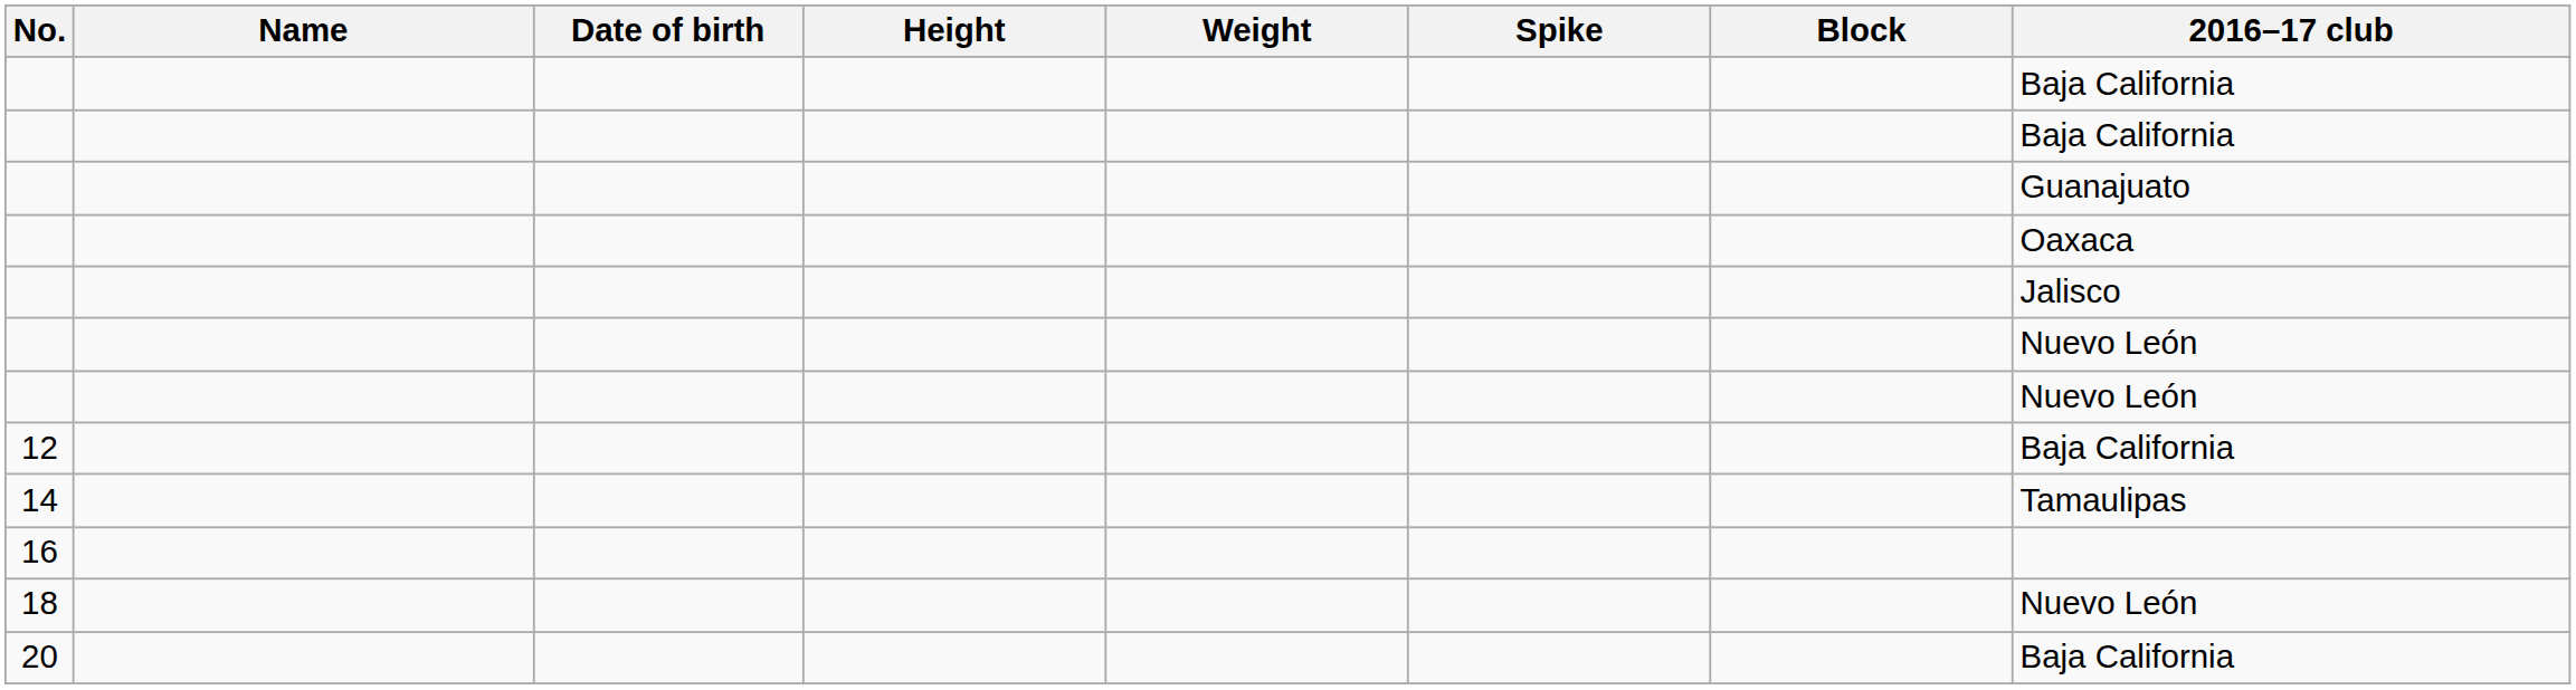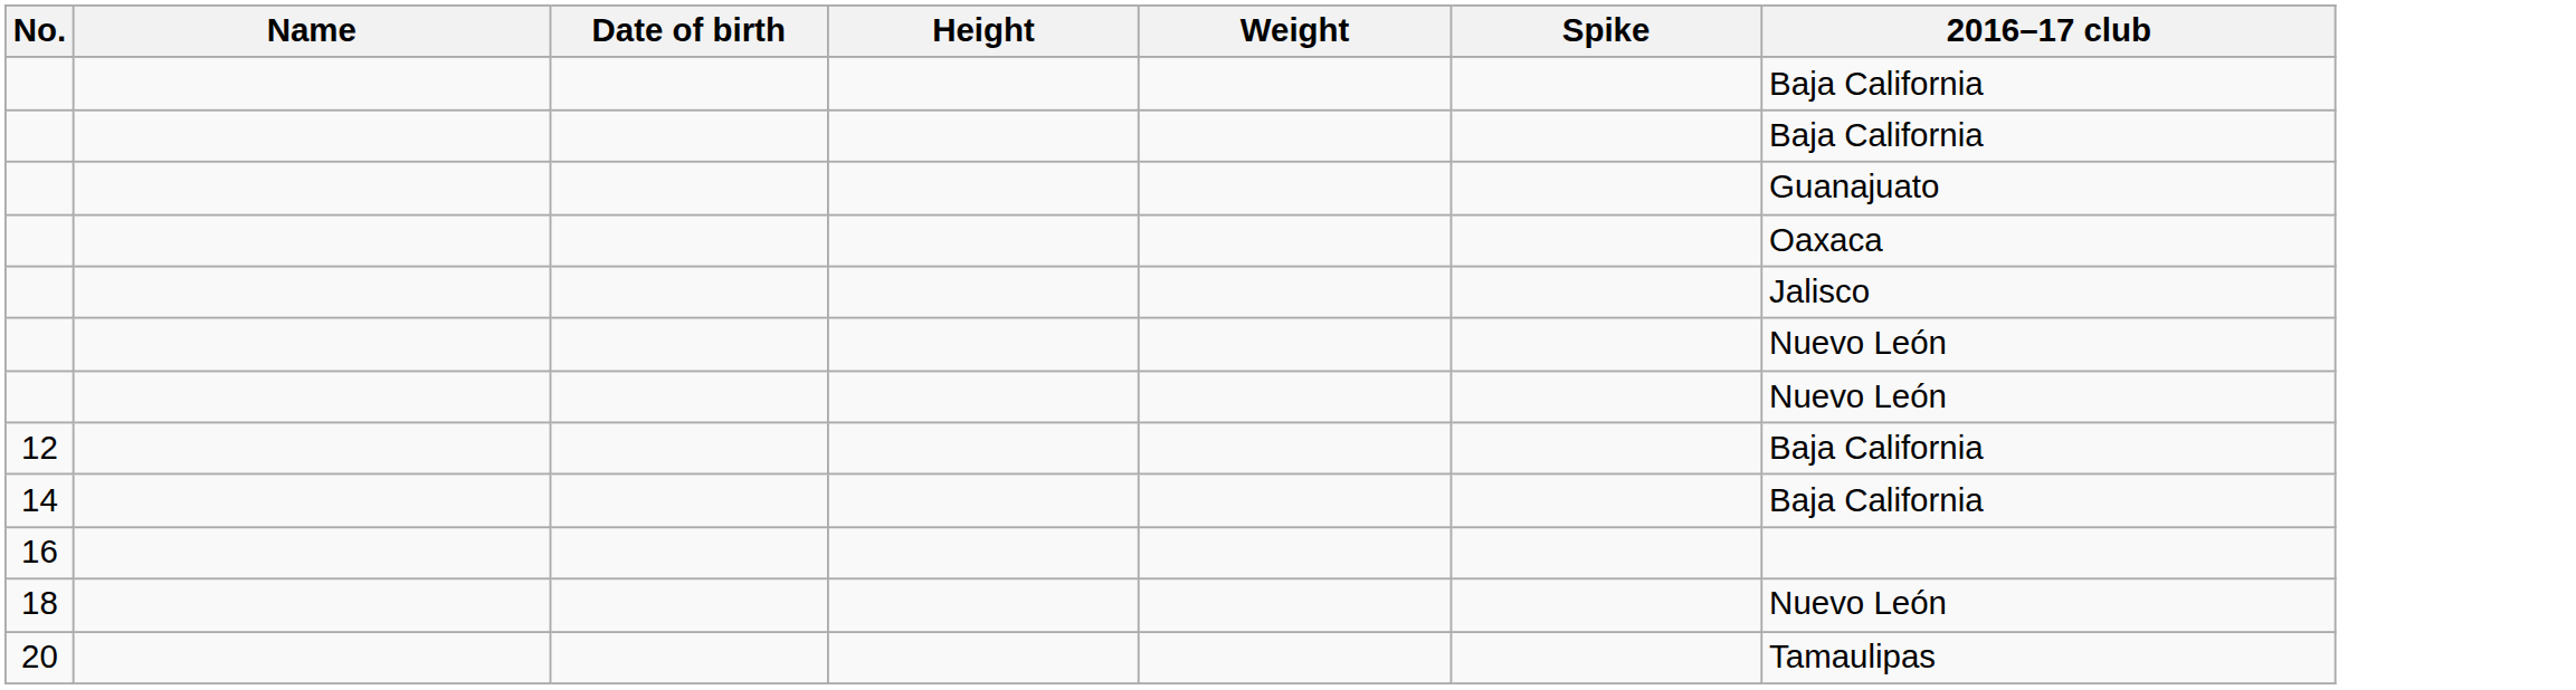- column: Block
14 | 2016–17 club: Tamaulipas -> Baja California
20 | 2016–17 club: Baja California -> Tamaulipas
